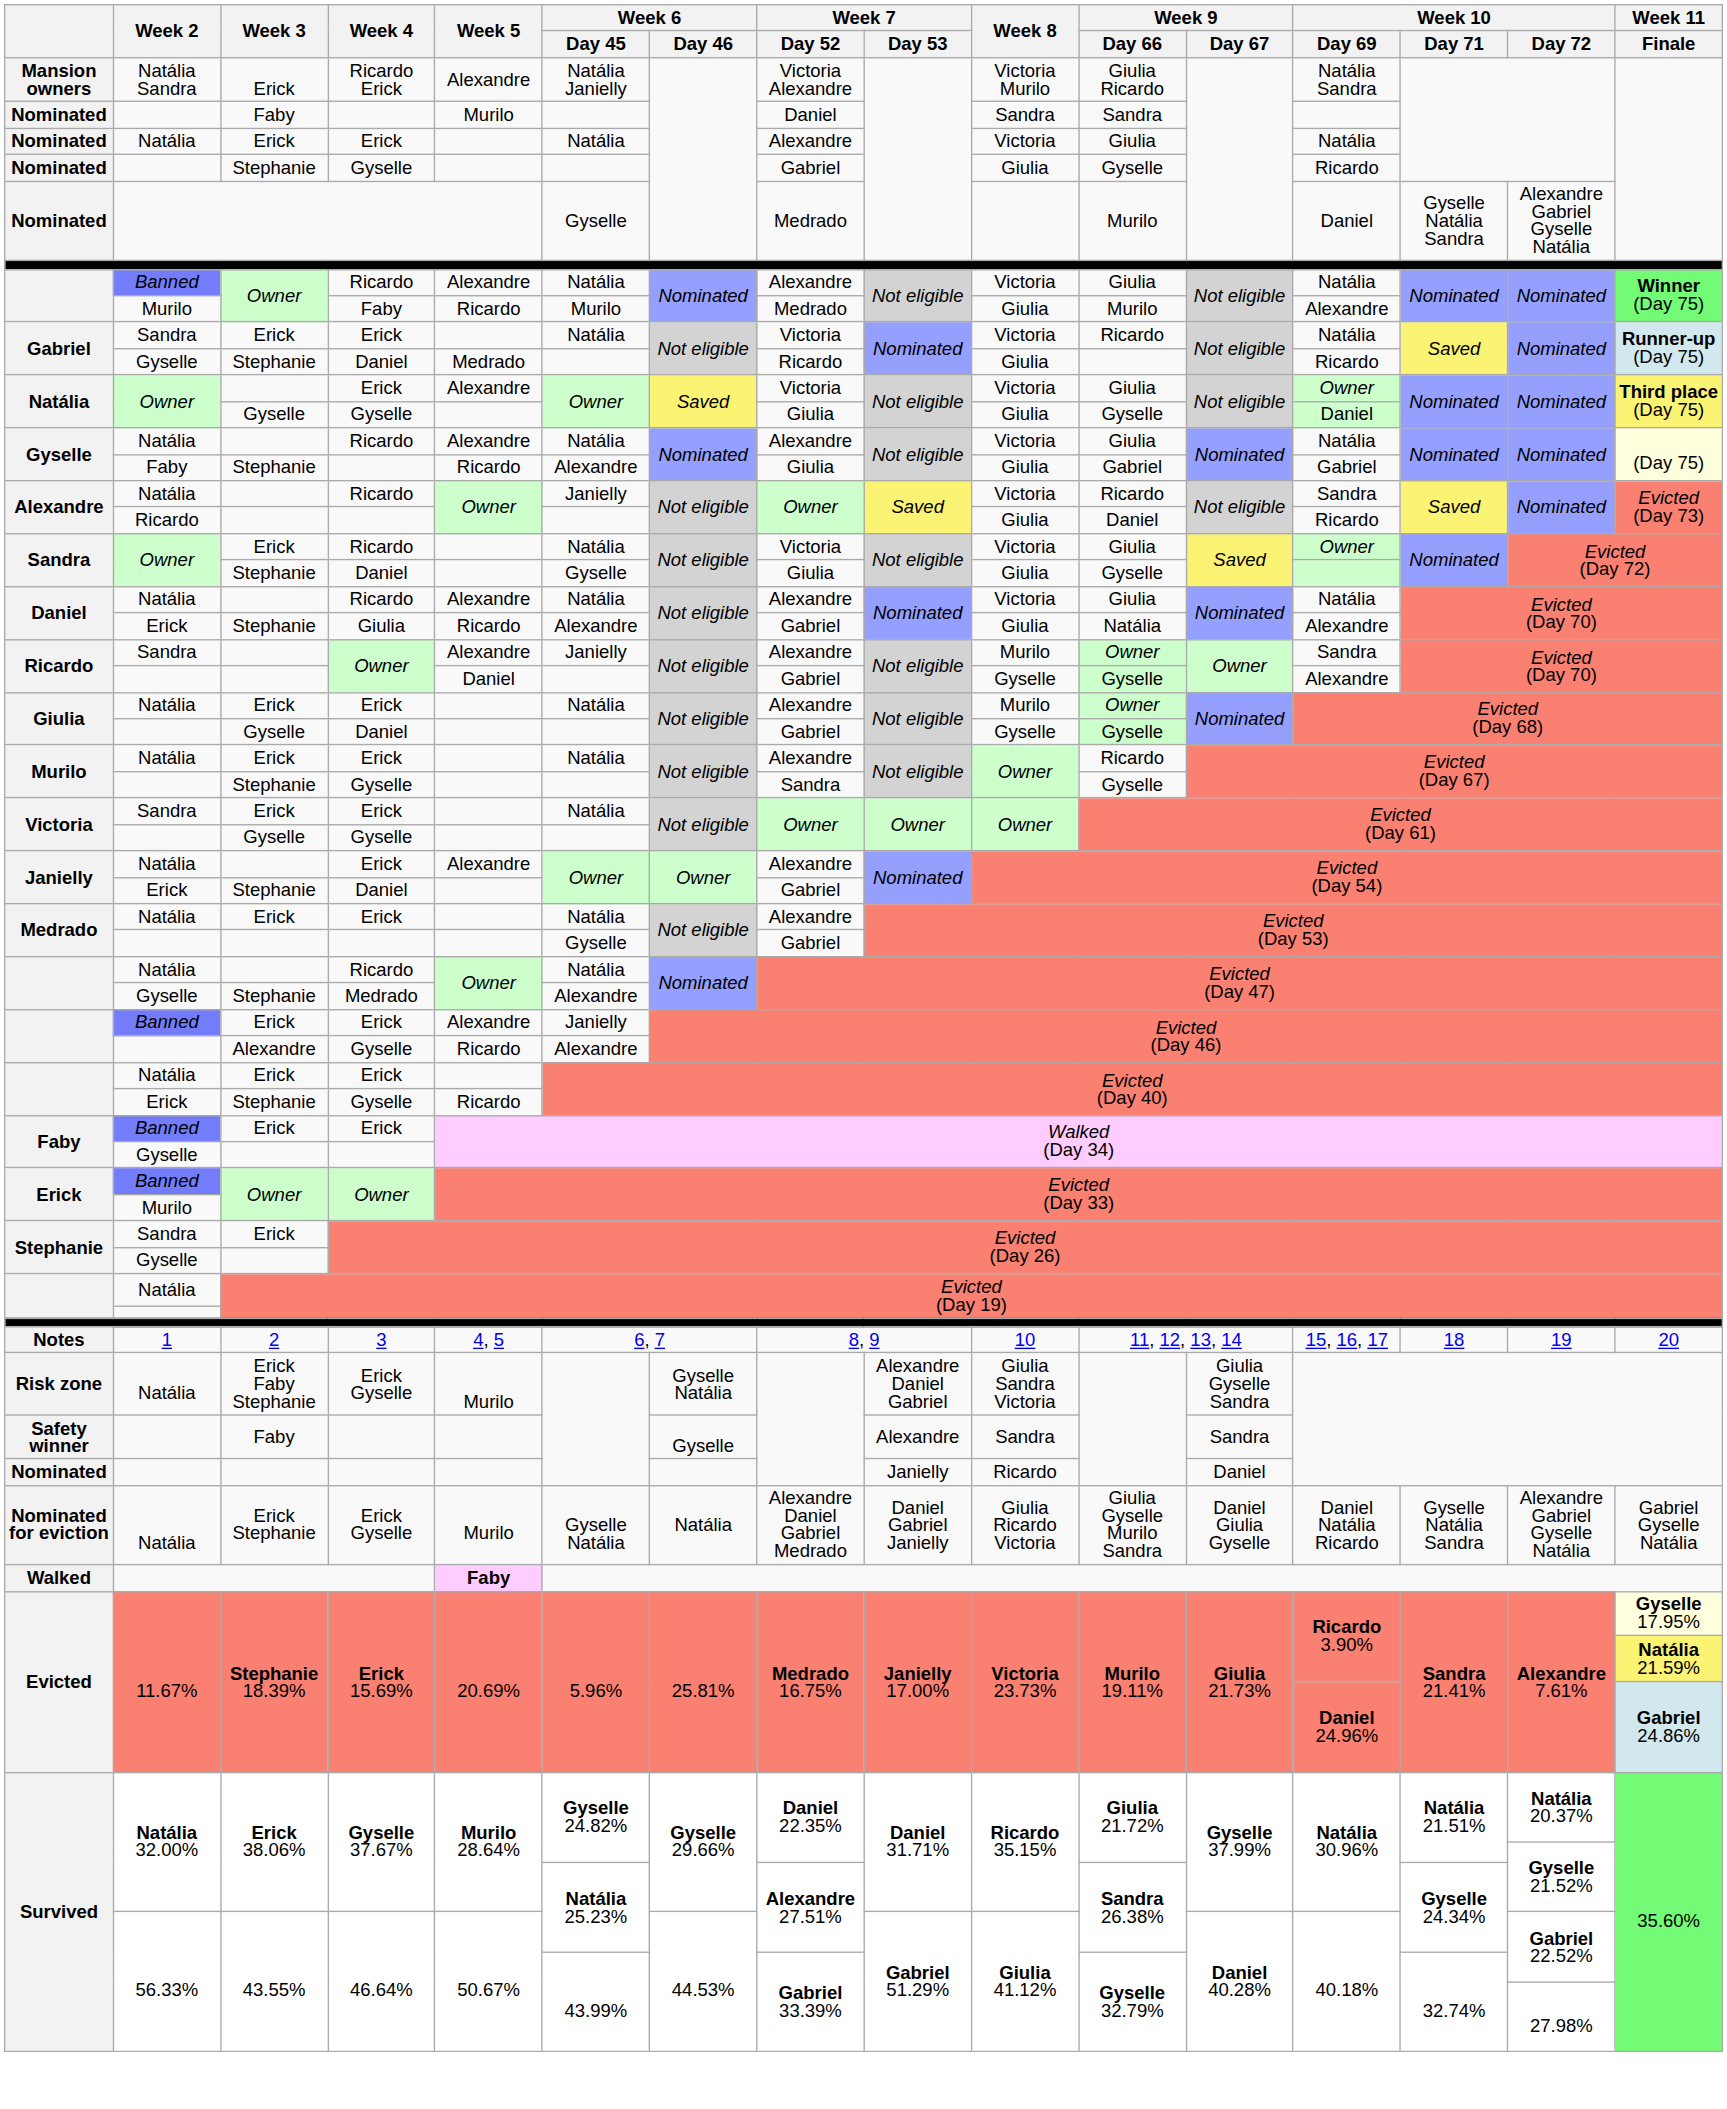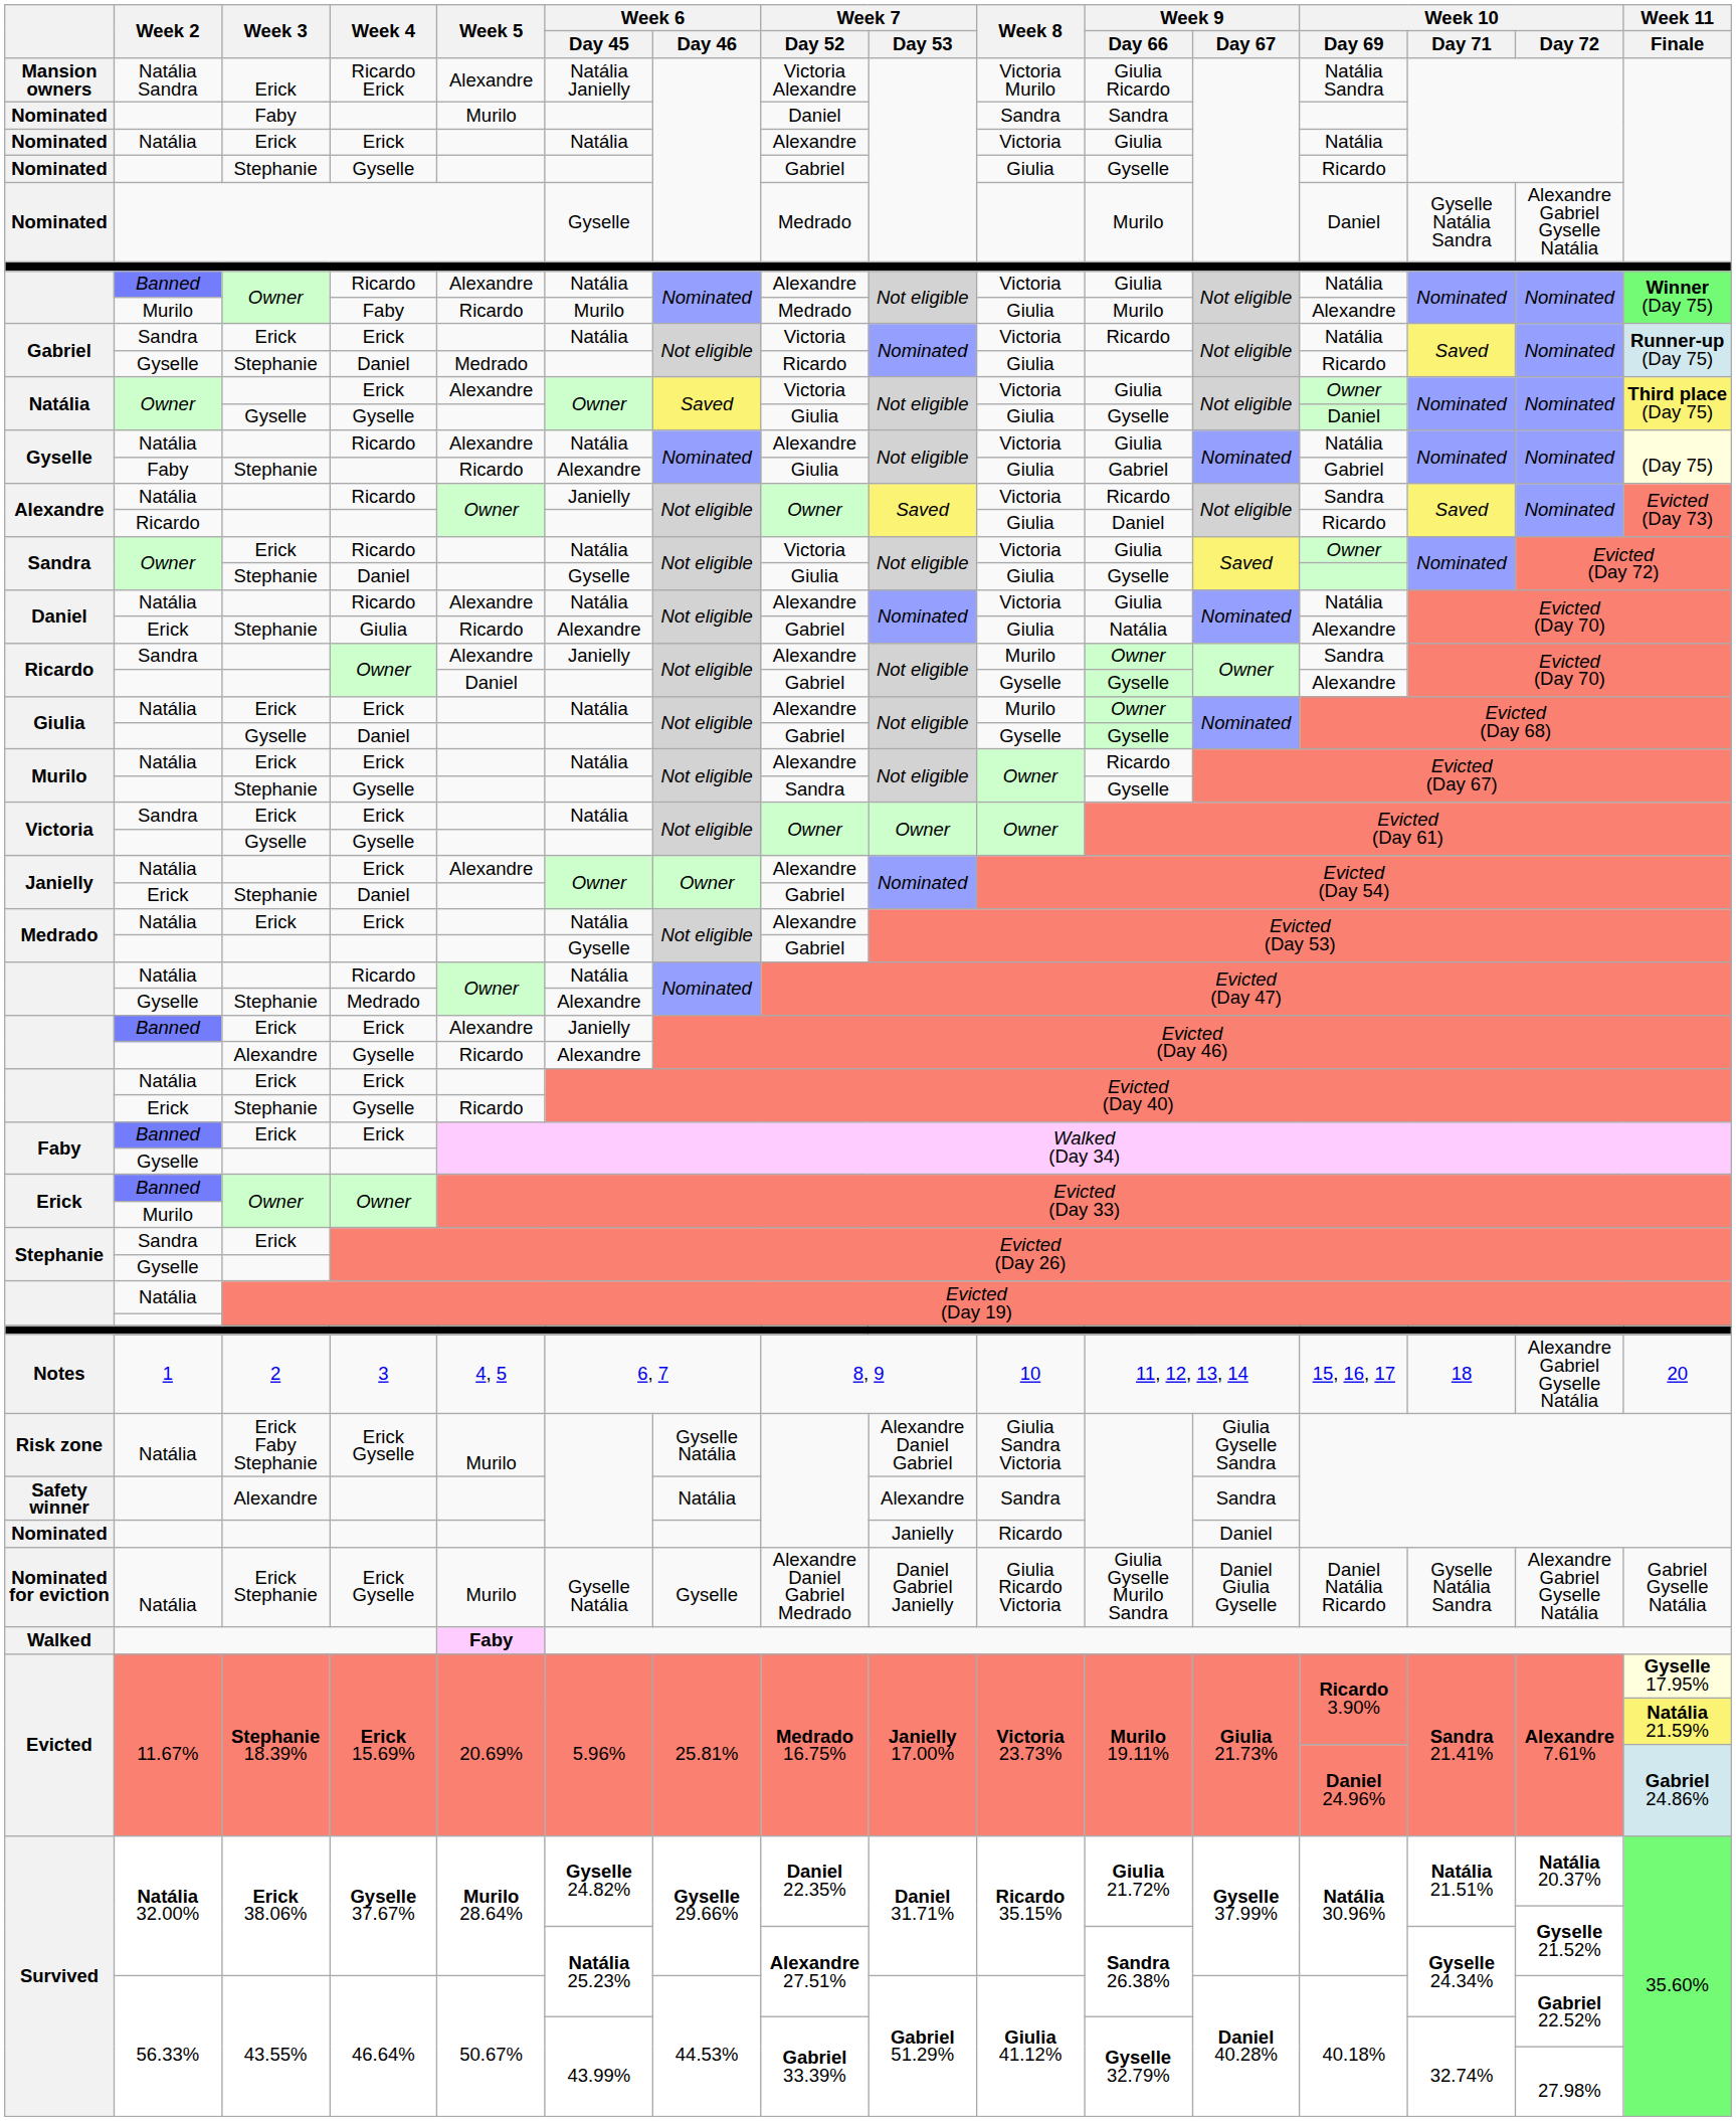Notes | Week 10 / Day 72: 19 -> Alexandre Gabriel Gyselle Natália
Safety winner | Week 3: Faby -> Alexandre
Safety winner | Week 6 / Day 46: Gyselle -> Natália
Nominated for eviction | Week 6 / Day 46: Natália -> Gyselle
